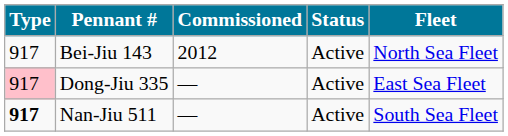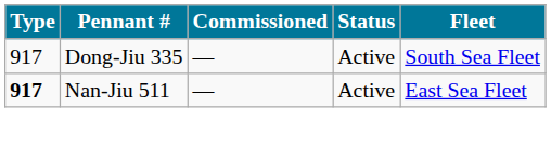- row: 917 | Bei-Jiu 143 | 2012 | Active | North Sea Fleet
Dong-Jiu 335 | Type: pink background -> no background
Dong-Jiu 335 | Fleet: East Sea Fleet -> South Sea Fleet
Nan-Jiu 511 | Fleet: South Sea Fleet -> East Sea Fleet
